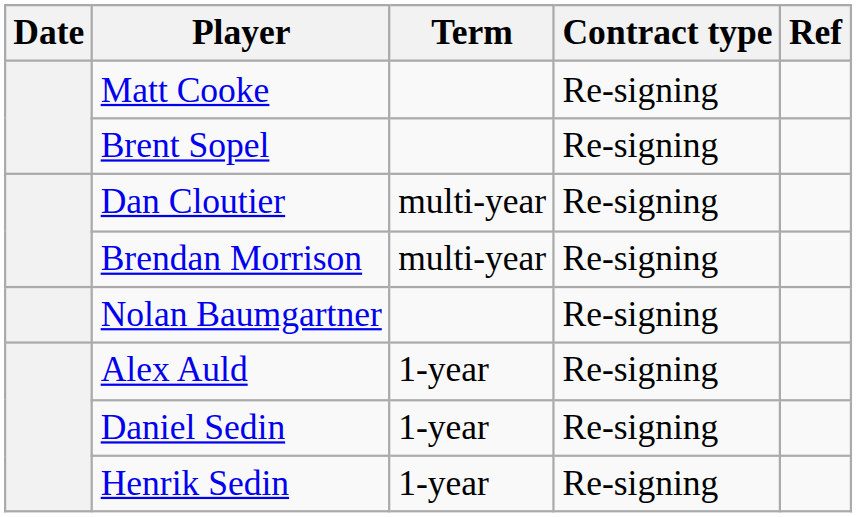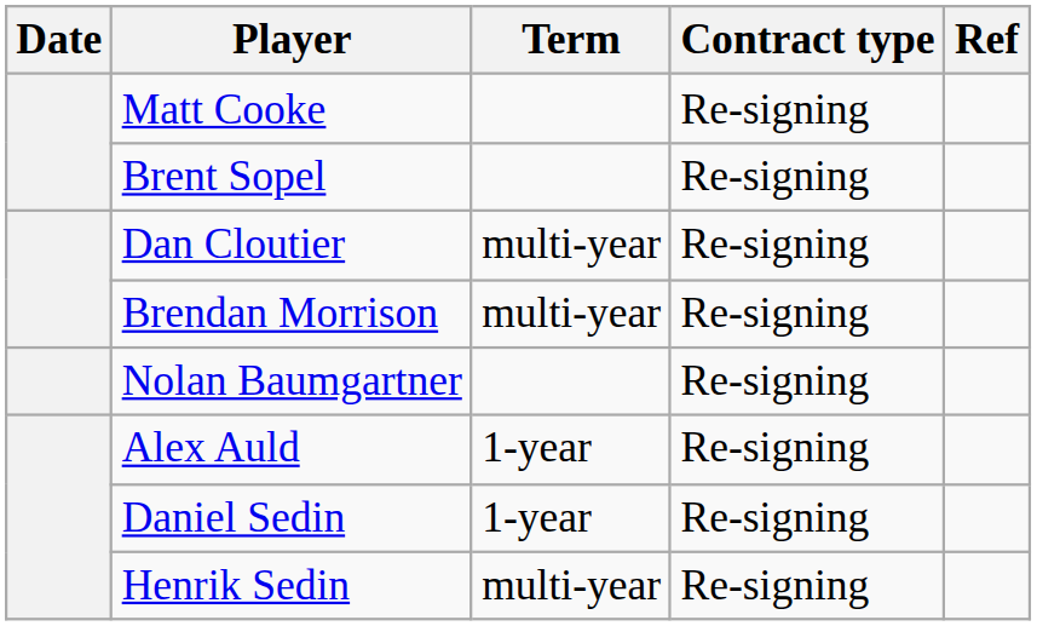Henrik Sedin | Term: 1-year -> multi-year
